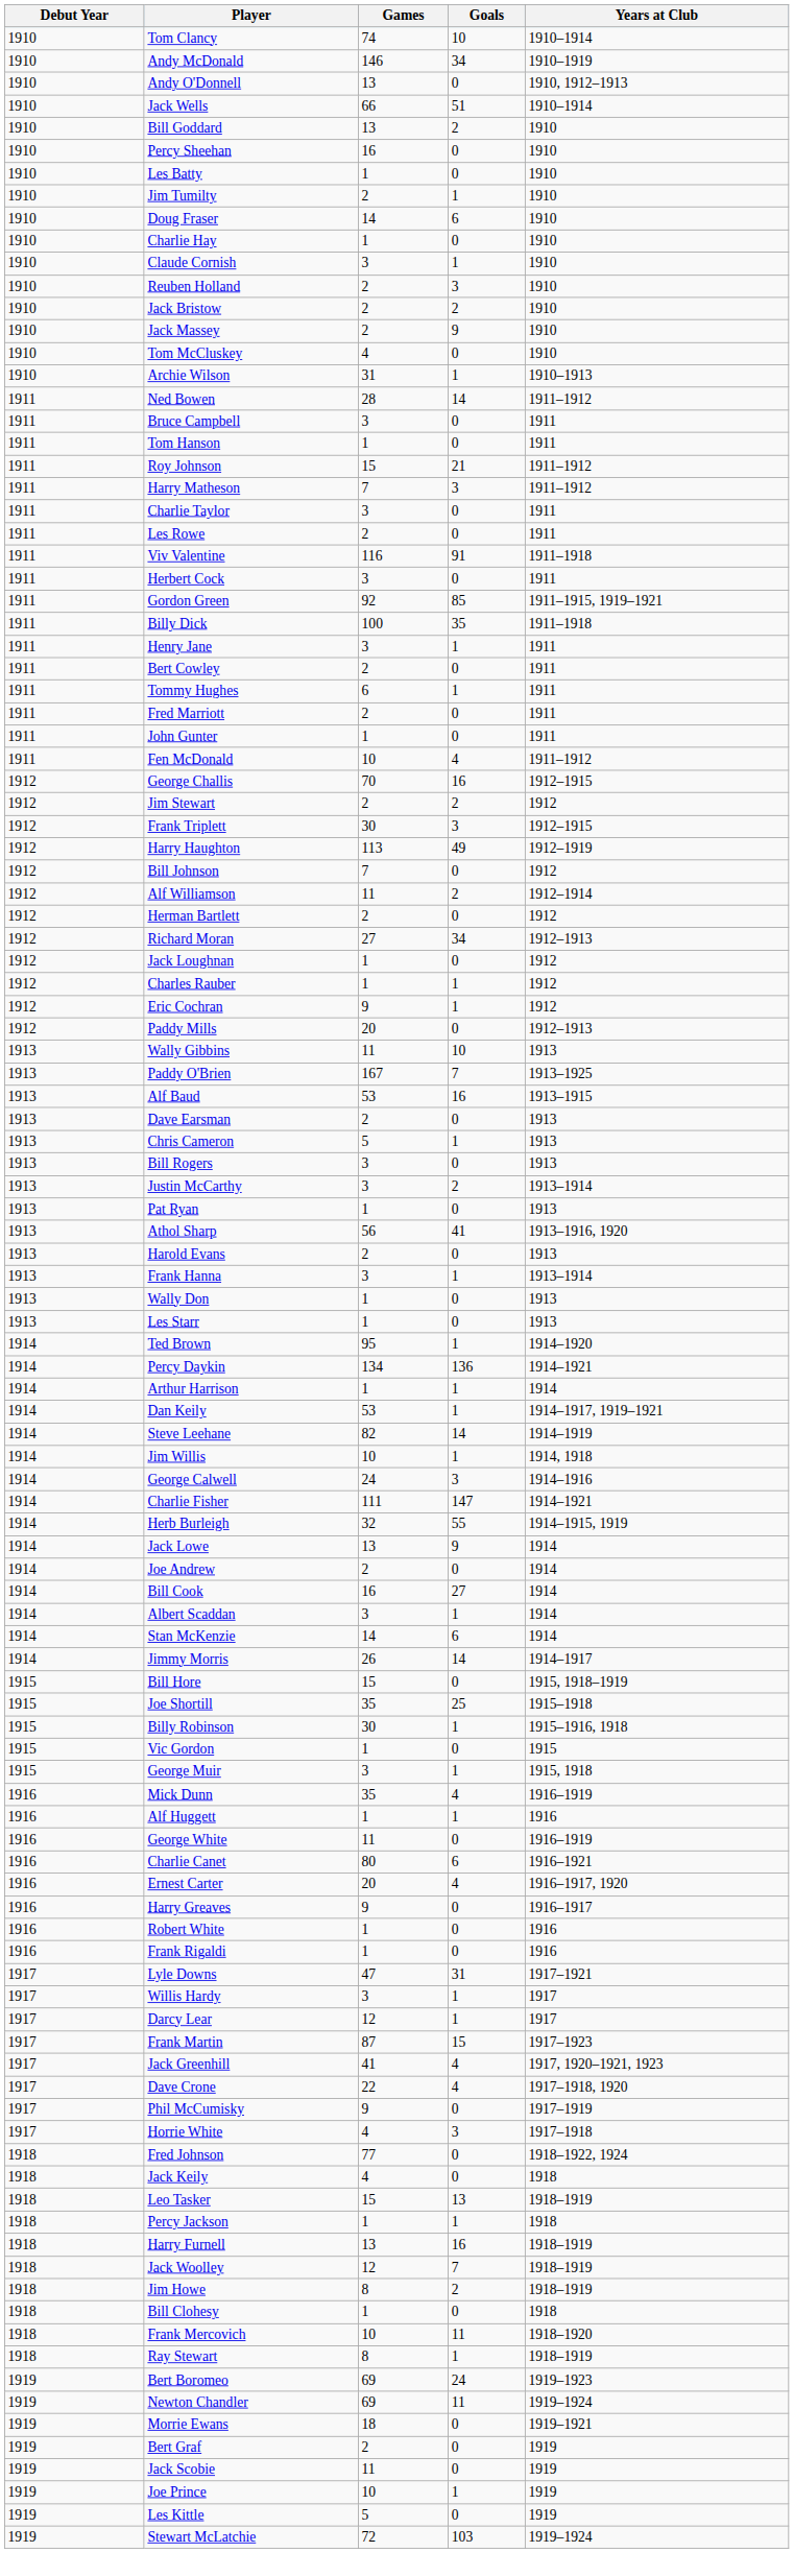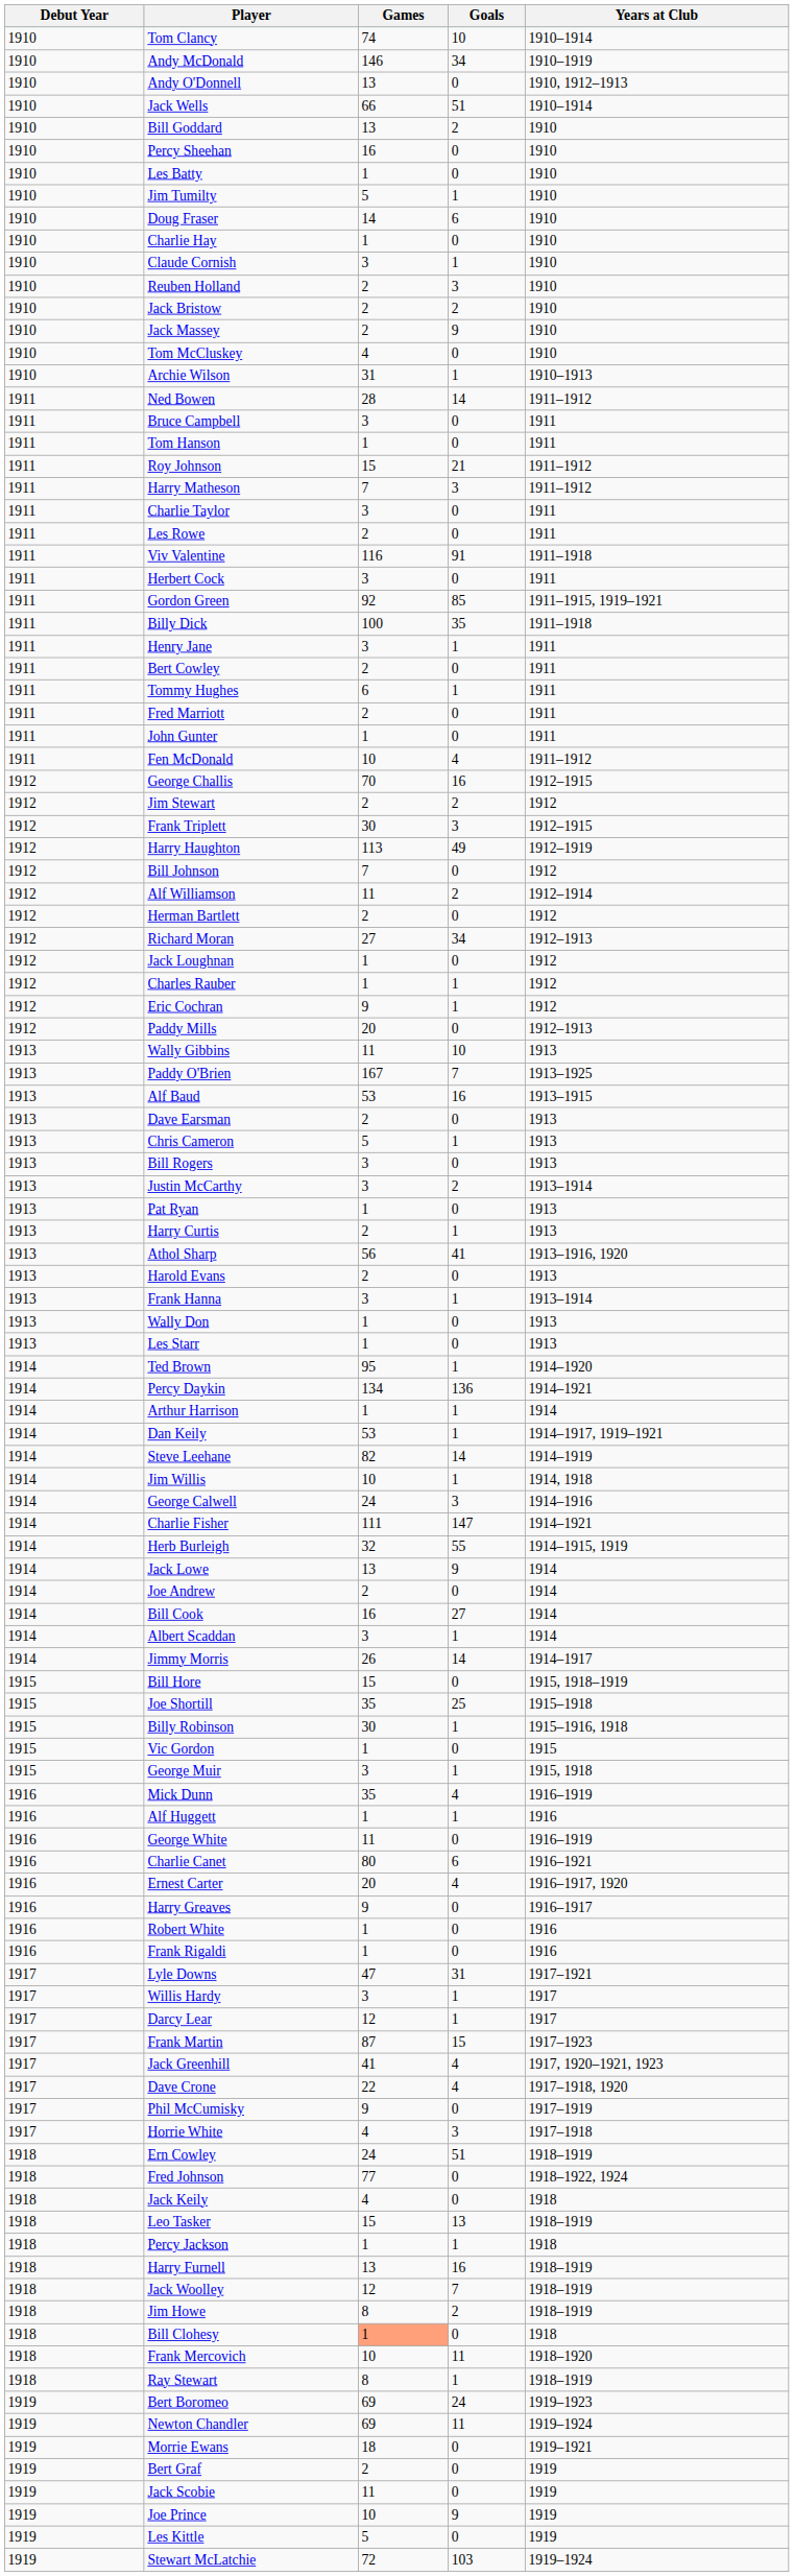Jim Tumilty | Games: 2 -> 5
+ row: 1913 | Harry Curtis | 2 | 1 | 1913
- row: 1914 | Stan McKenzie | 14 | 6 | 1914
+ row: 1918 | Ern Cowley | 24 | 51 | 1918–1919
Bill Clohesy | Games: no background -> lightsalmon background
Joe Prince | Goals: 1 -> 9
